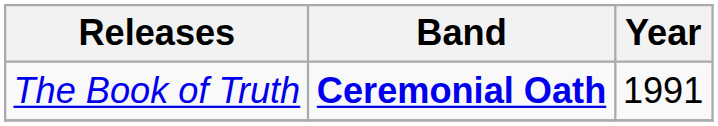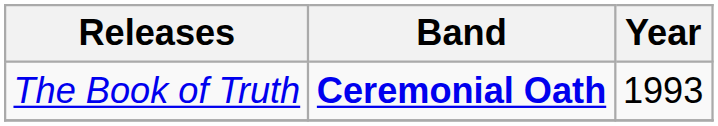The Book of Truth | Year: 1991 -> 1993
